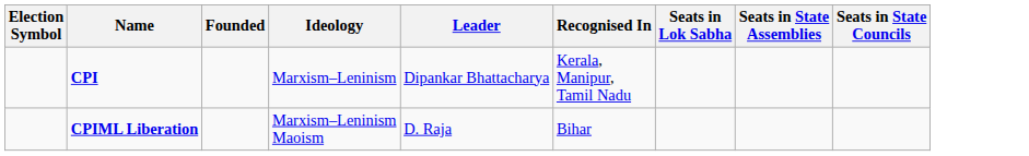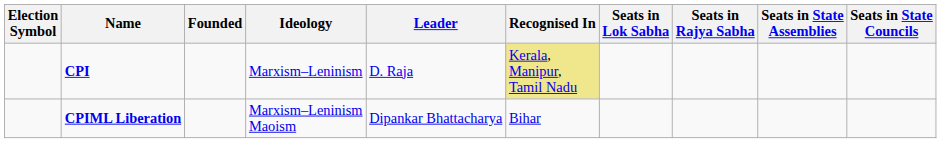+ column: Seats in Rajya Sabha
CPI | Leader: Dipankar Bhattacharya -> D. Raja
CPI | Recognised In: no background -> khaki background
CPIML Liberation | Leader: D. Raja -> Dipankar Bhattacharya
